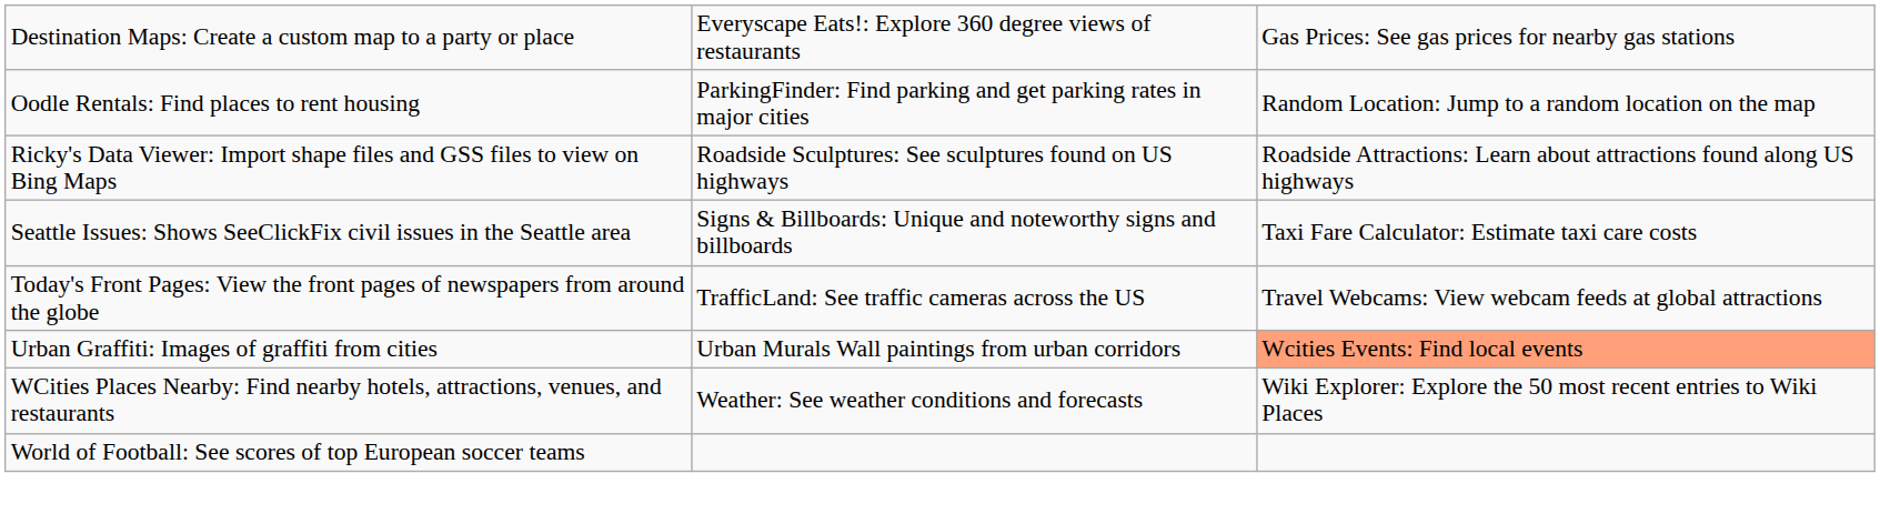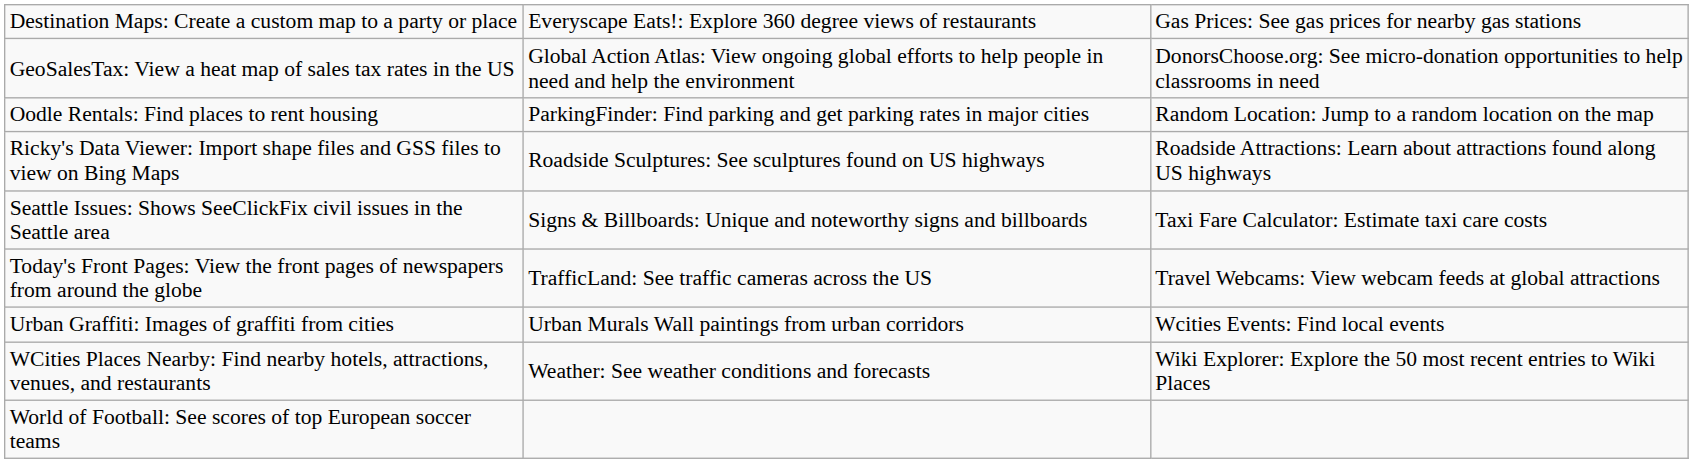+ row: GeoSalesTax: View a heat map of sales tax rates in the US | Global Action Atlas: View ongoing global efforts to help people in need and help the environment | DonorsChoose.org: See micro-donation opportunities to help classrooms in need
Urban Graffiti: Images of graffiti from cities | column 3: lightsalmon background -> no background
